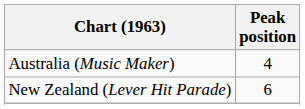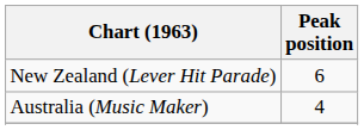rows swapped: Australia (Music Maker) <-> New Zealand (Lever Hit Parade)
